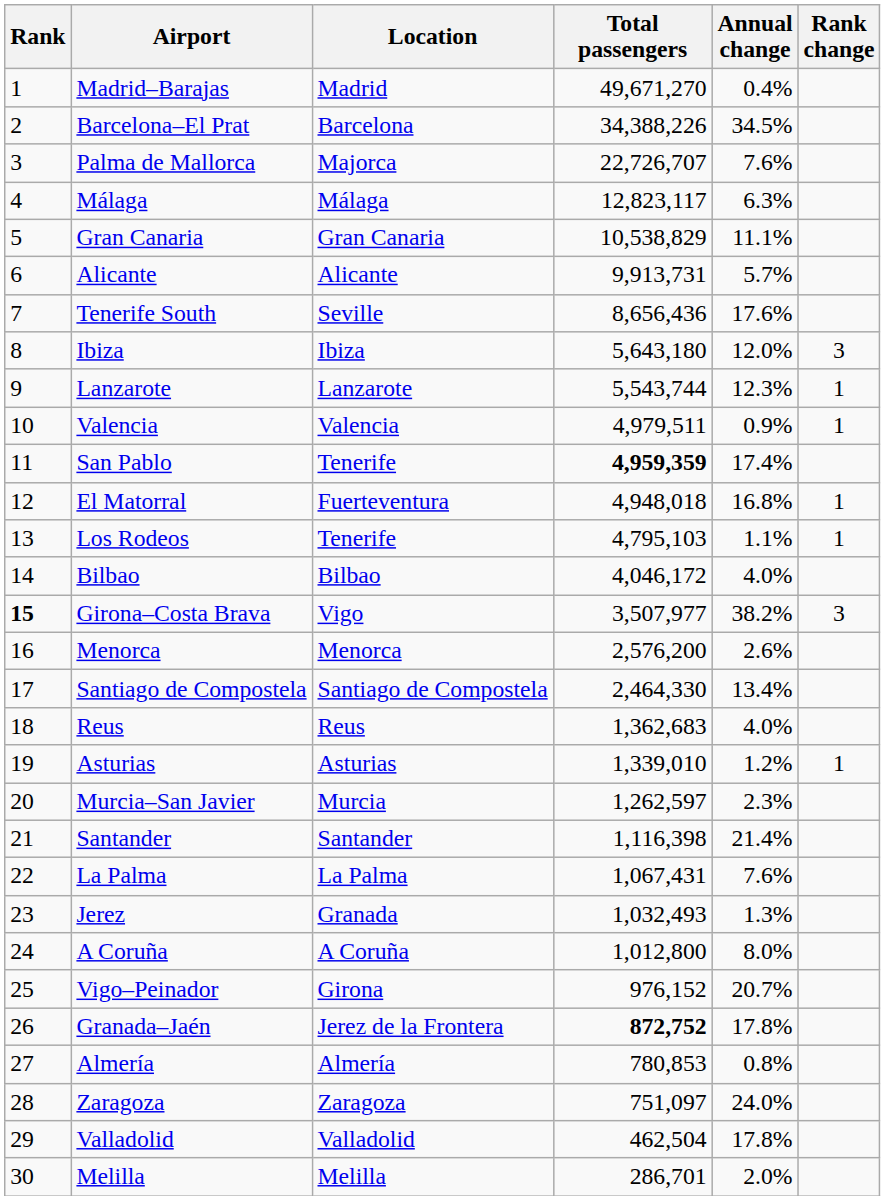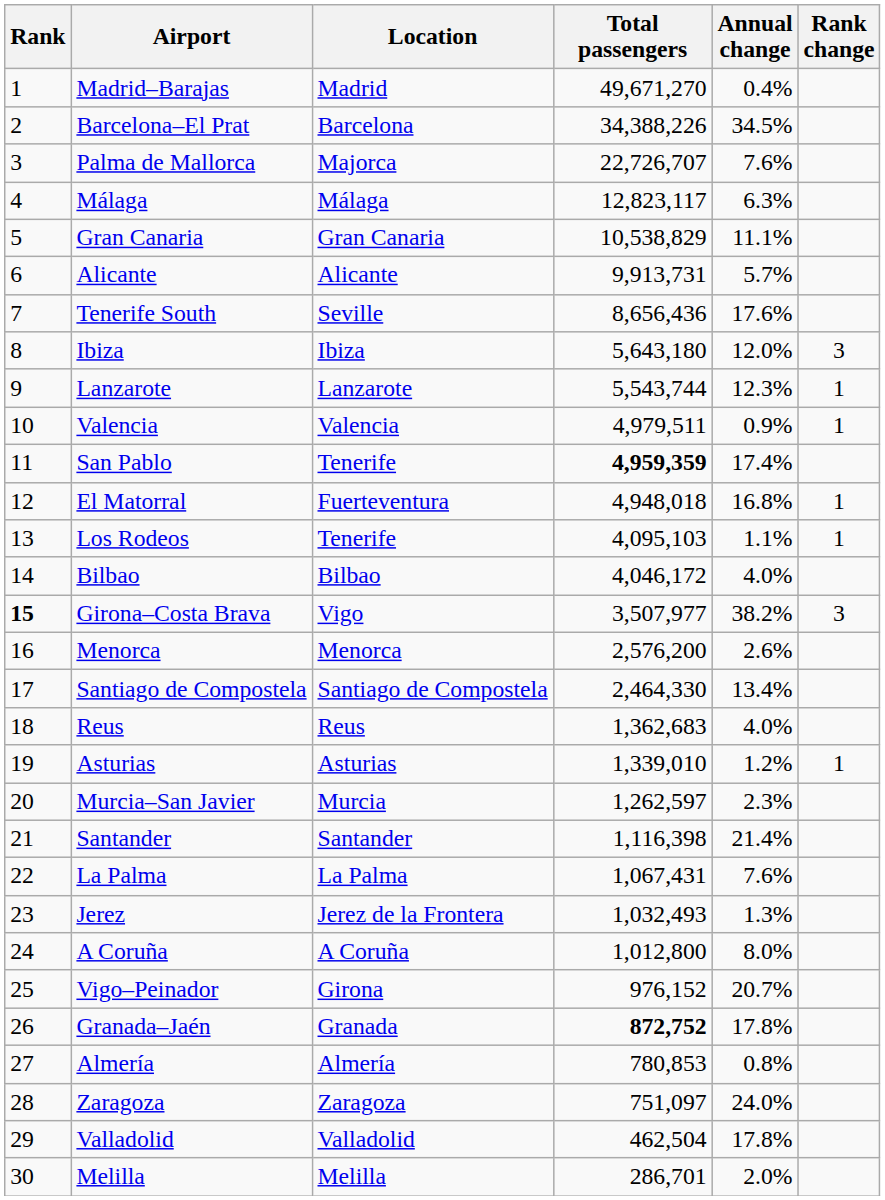Los Rodeos | Total passengers: 4,795,103 -> 4,095,103
Jerez | Location: Granada -> Jerez de la Frontera
Granada–Jaén | Location: Jerez de la Frontera -> Granada
